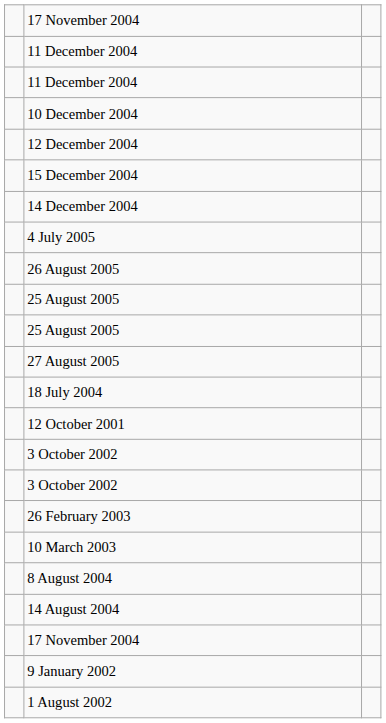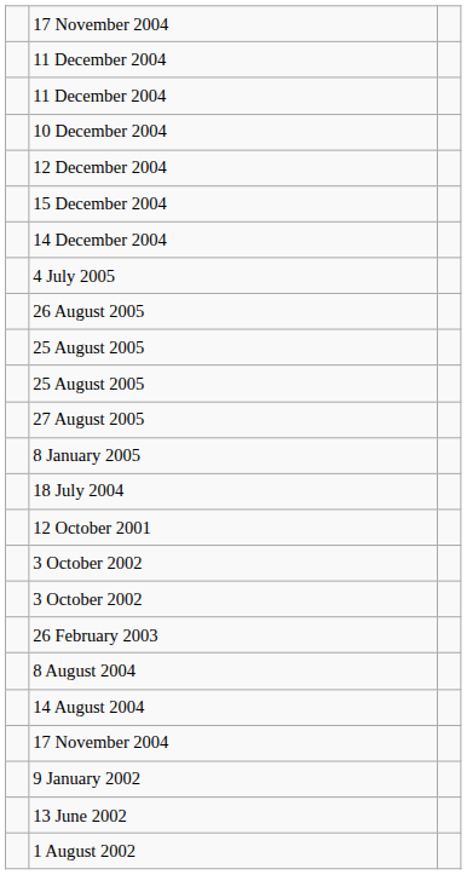+ row: 8 January 2005
- row: 10 March 2003
+ row: 13 June 2002
